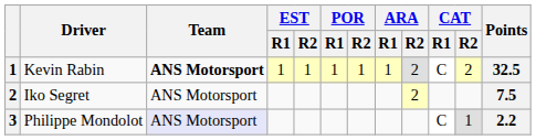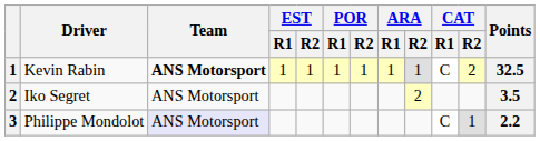Kevin Rabin | ARA / R2: 2 -> 1
Iko Segret | Points: 7.5 -> 3.5
